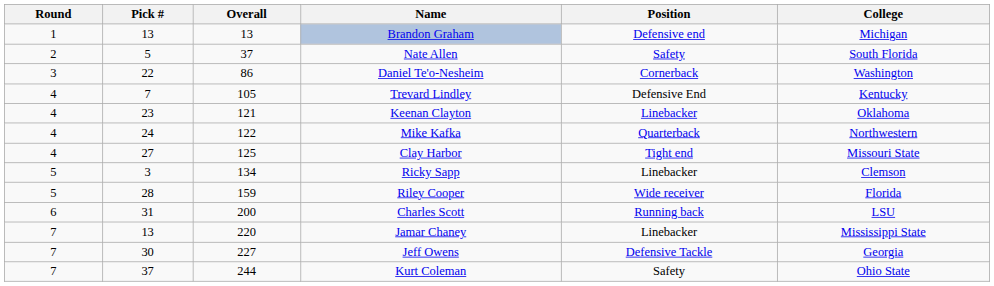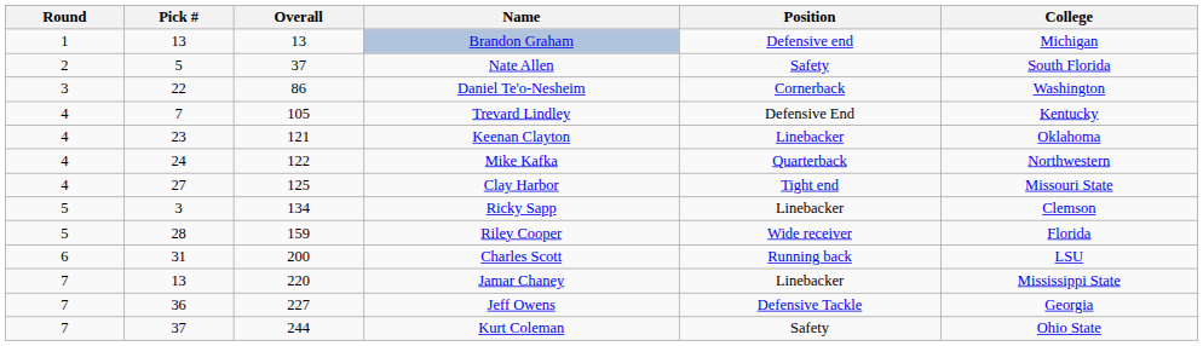Jeff Owens | Pick #: 30 -> 36
